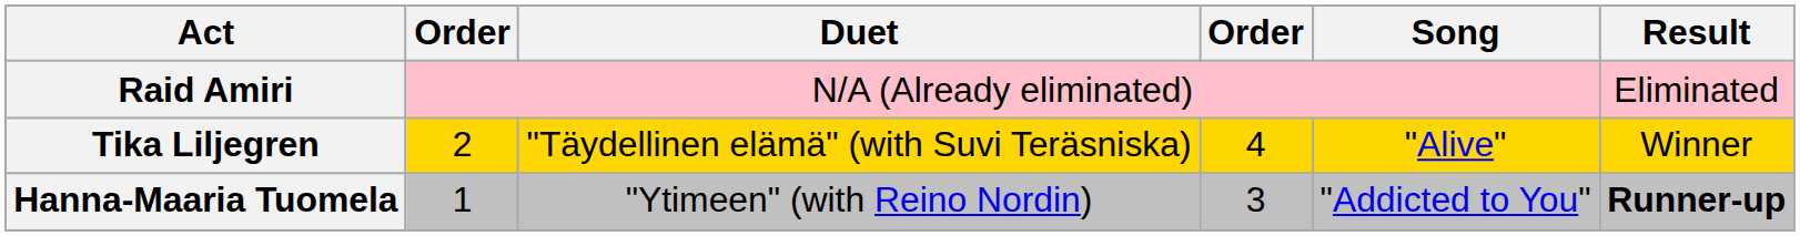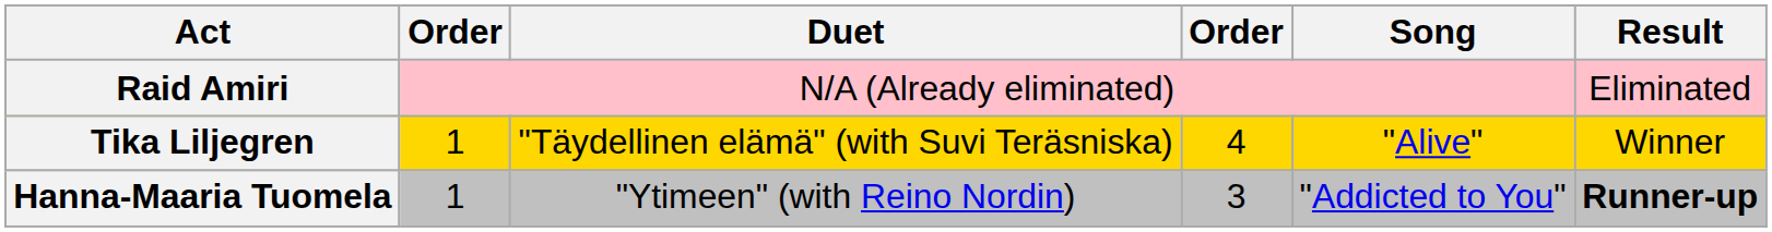Tika Liljegren | column 2: 2 -> 1
